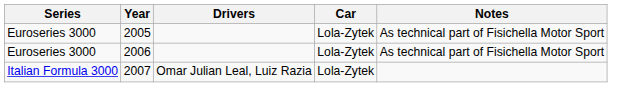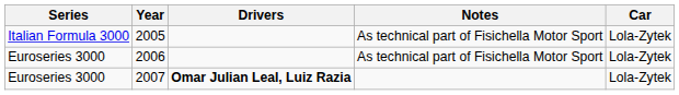columns swapped: Car <-> Notes
2005 | Series: Euroseries 3000 -> Italian Formula 3000
2007 | Series: Italian Formula 3000 -> Euroseries 3000
2007 | Drivers: normal -> bold
